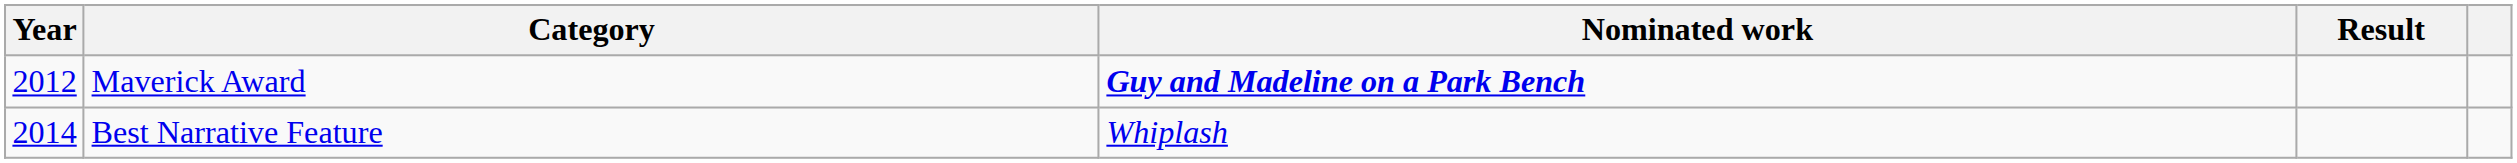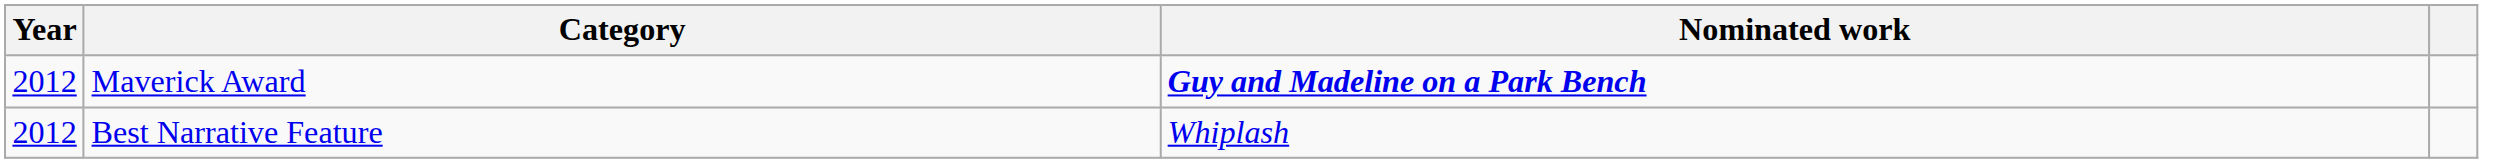- column: Result
Best Narrative Feature | Year: 2014 -> 2012
